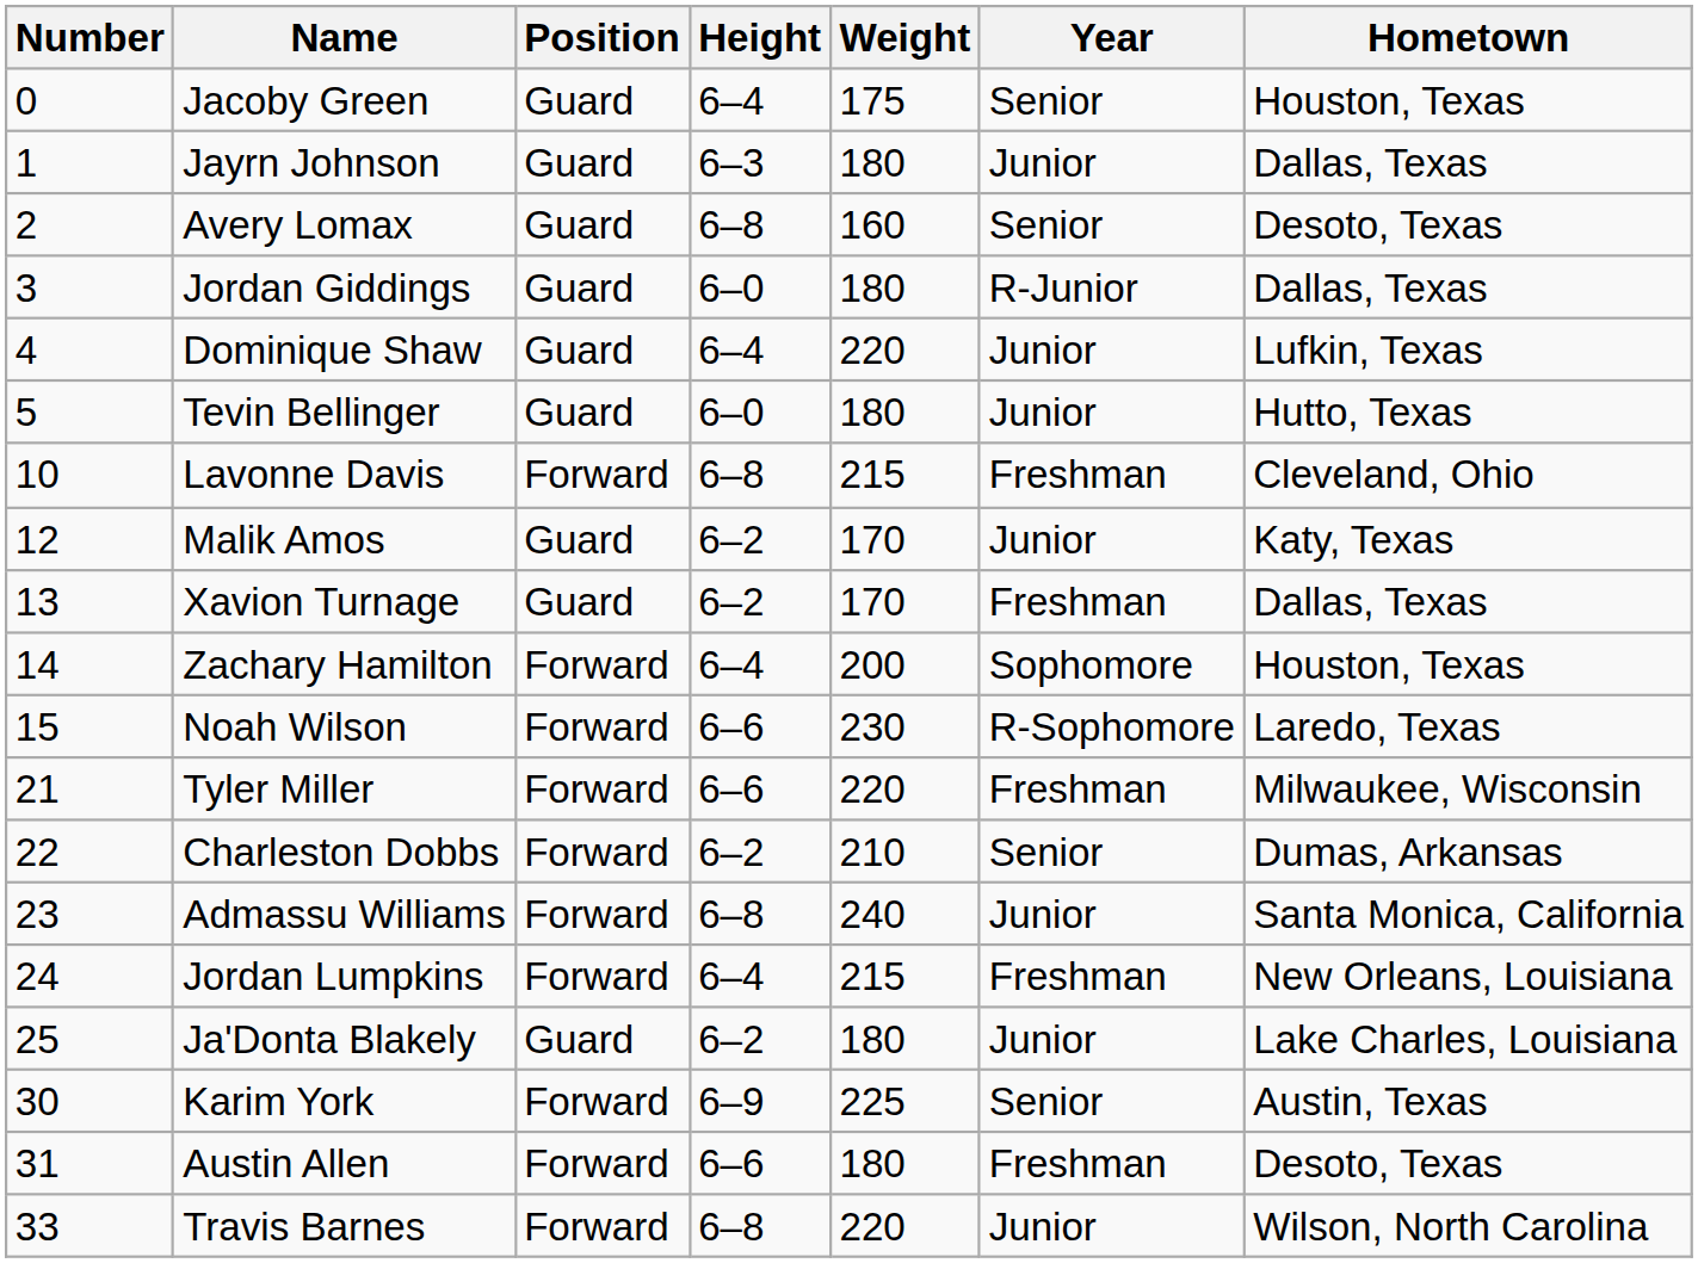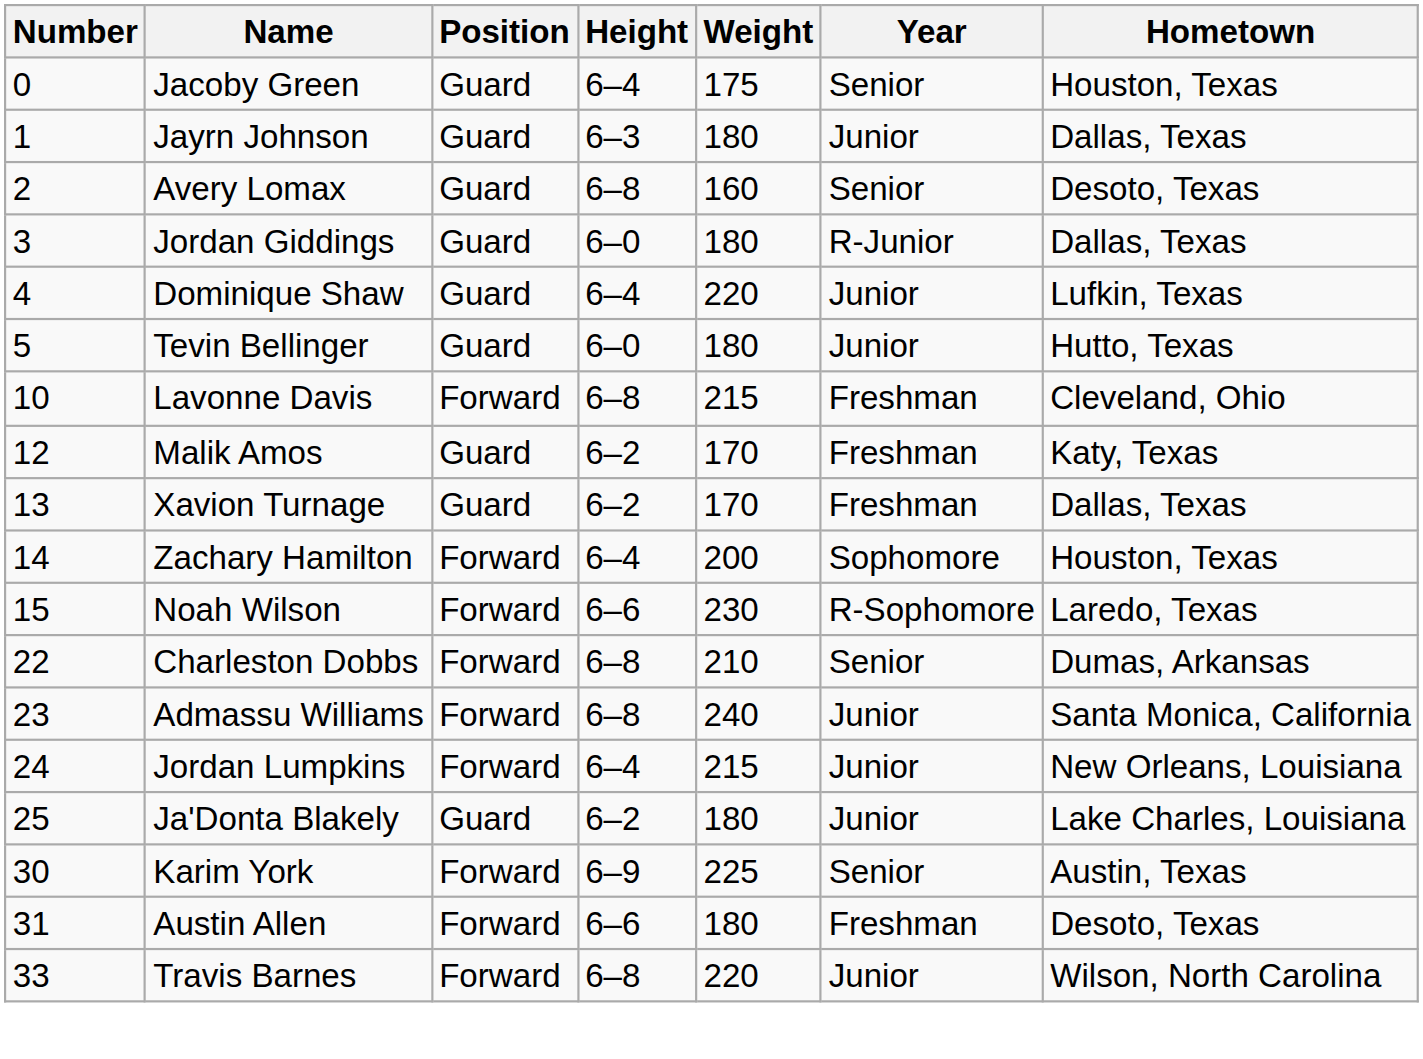Malik Amos | Year: Junior -> Freshman
- row: 21 | Tyler Miller | Forward | 6–6 | 220 | Freshman | Milwaukee, Wisconsin
Charleston Dobbs | Height: 6–2 -> 6–8
Jordan Lumpkins | Year: Freshman -> Junior
